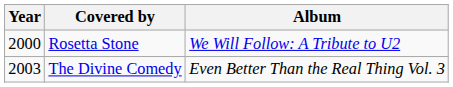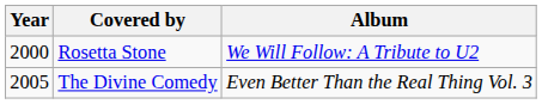The Divine Comedy | Year: 2003 -> 2005
